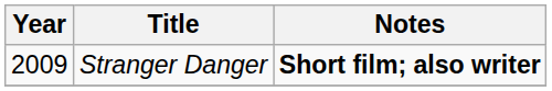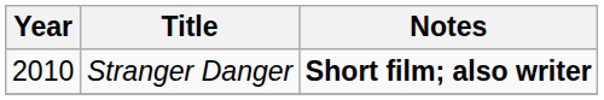Stranger Danger | Year: 2009 -> 2010
